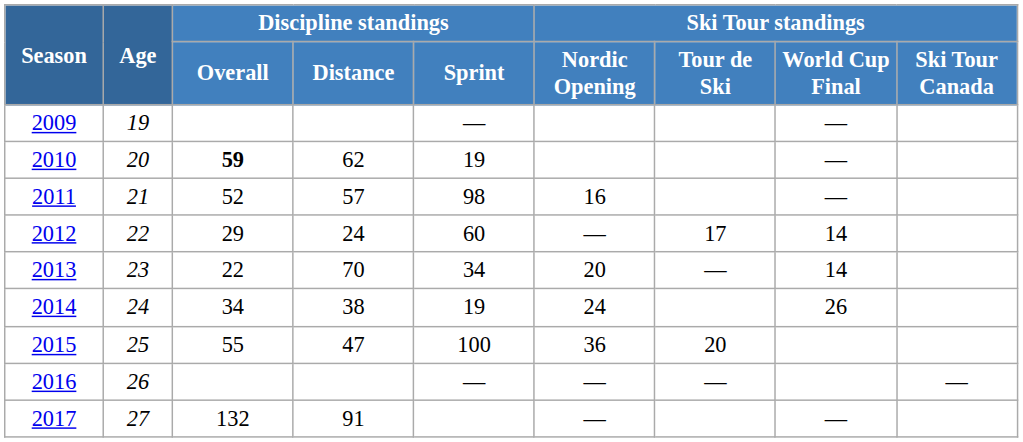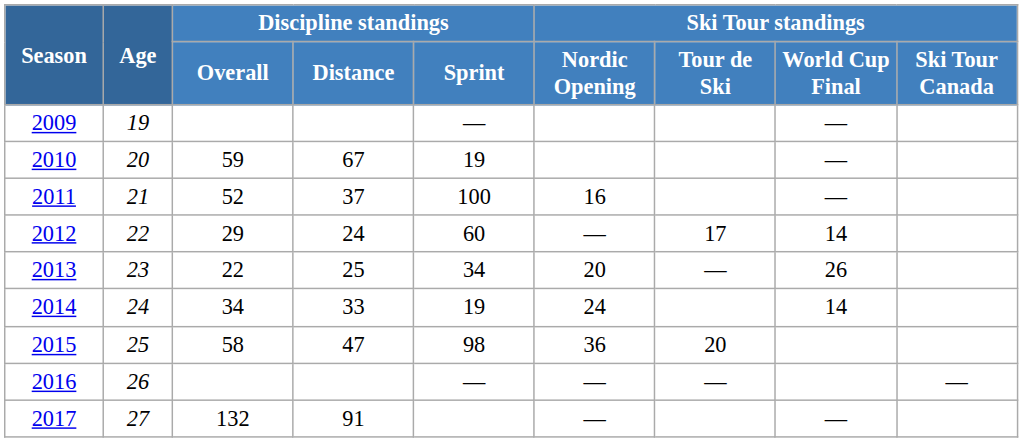2010 | Discipline standings / Overall: bold -> normal
2010 | Discipline standings / Distance: 62 -> 67
2011 | Discipline standings / Distance: 57 -> 37
2011 | Discipline standings / Sprint: 98 -> 100
2013 | Discipline standings / Distance: 70 -> 25
2013 | Ski Tour standings / World Cup Final: 14 -> 26
2014 | Discipline standings / Distance: 38 -> 33
2014 | Ski Tour standings / World Cup Final: 26 -> 14
2015 | Discipline standings / Overall: 55 -> 58
2015 | Discipline standings / Sprint: 100 -> 98
